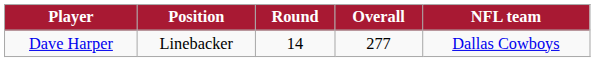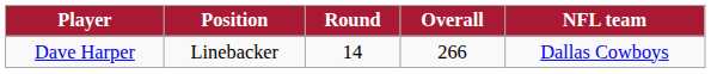Dave Harper | Overall: 277 -> 266
